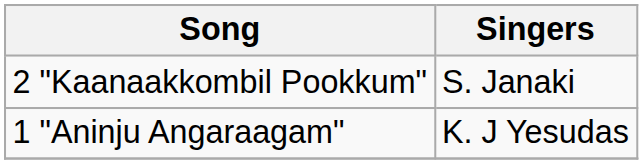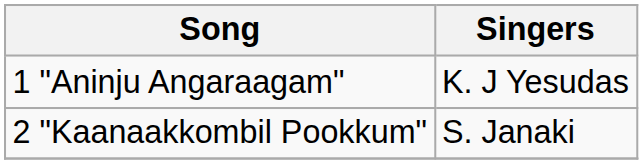rows swapped: 1 "Aninju Angaraagam" <-> 2 "Kaanaakkombil Pookkum"
